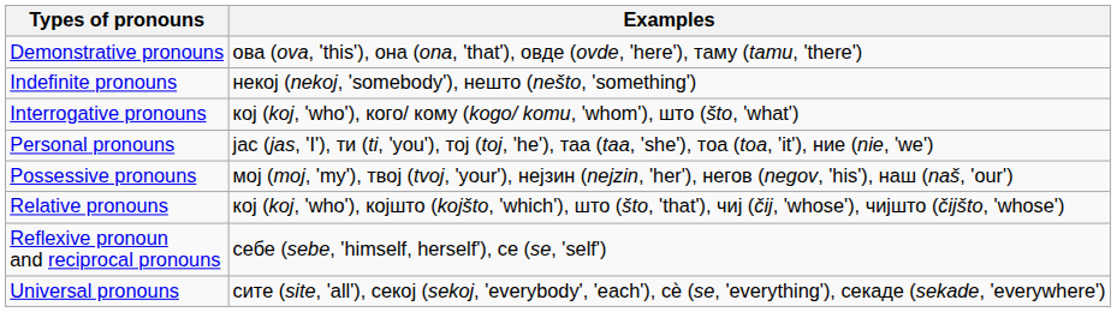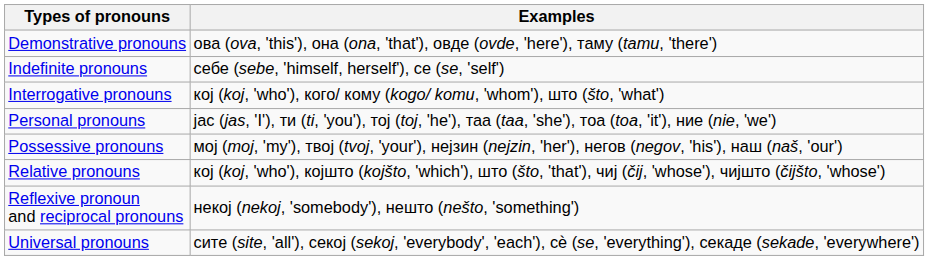Indefinite pronouns | Examples: некој (nekoj, 'somebody'), нешто (nešto, 'something') -> себе (sebe, 'himself, herself'), сe (se, 'self')
Reflexive pronoun and reciprocal pronouns | Examples: себе (sebe, 'himself, herself'), сe (se, 'self') -> некој (nekoj, 'somebody'), нешто (nešto, 'something')
